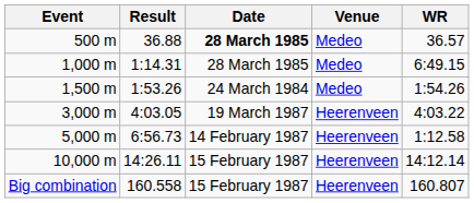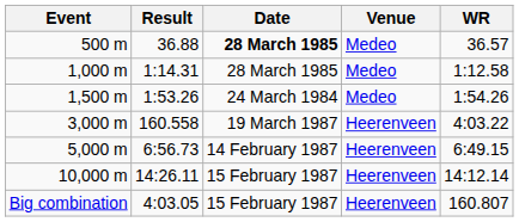1,000 m | WR: 6:49.15 -> 1:12.58
3,000 m | Result: 4:03.05 -> 160.558
5,000 m | WR: 1:12.58 -> 6:49.15
Big combination | Result: 160.558 -> 4:03.05
